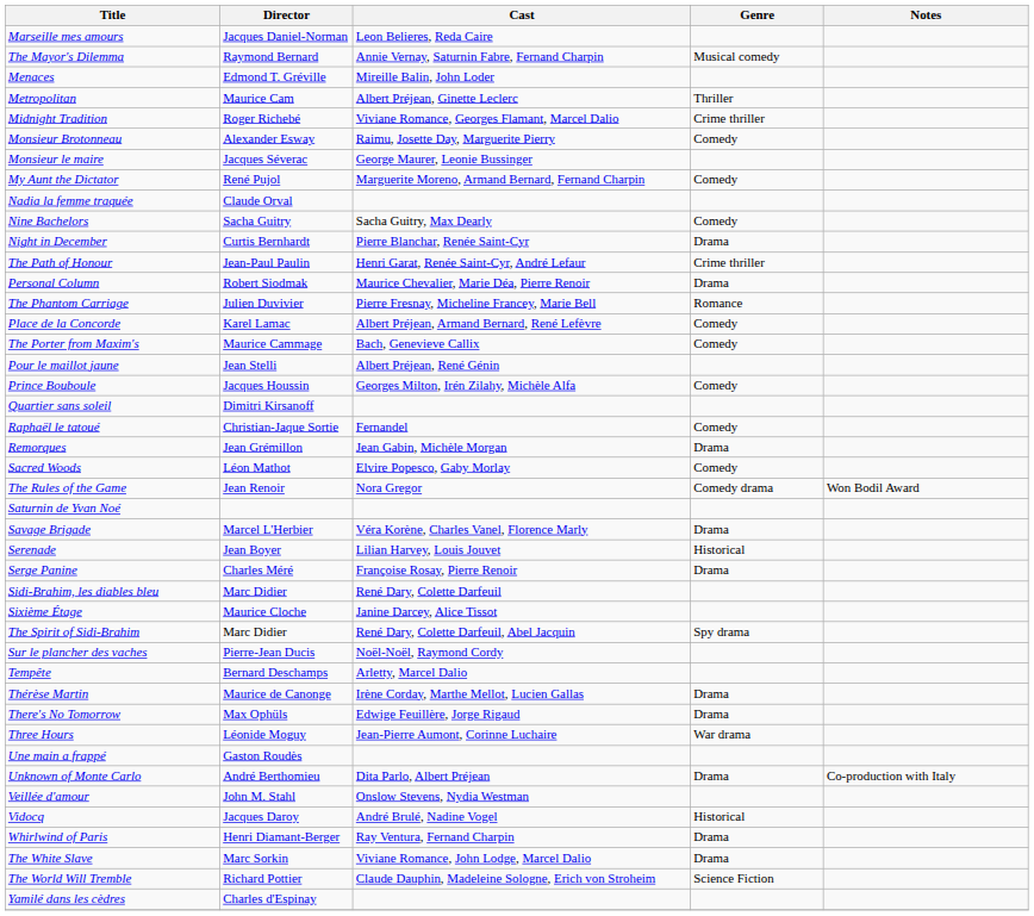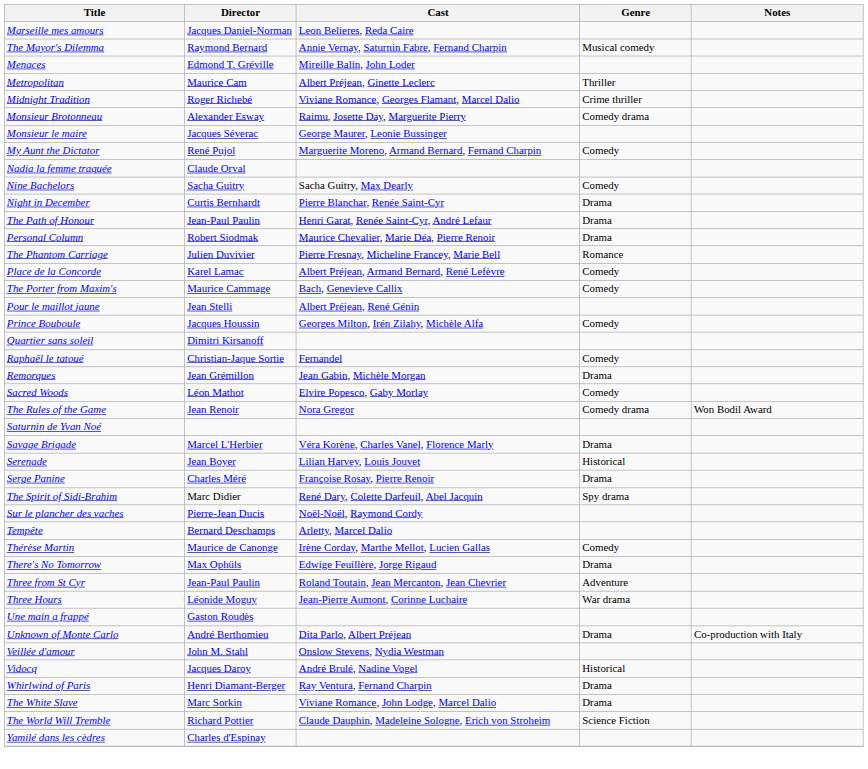Monsieur Brotonneau | Genre: Comedy -> Comedy drama
The Path of Honour | Genre: Crime thriller -> Drama
- row: Sidi-Brahim, les diables bleu | Marc Didier | René Dary, Colette Darfeuil
- row: Sixième Étage | Maurice Cloche | Janine Darcey, Alice Tissot
Thérèse Martin | Genre: Drama -> Comedy
+ row: Three from St Cyr | Jean-Paul Paulin | Roland Toutain, Jean Mercanton, Jean Chevrier | Adventure
